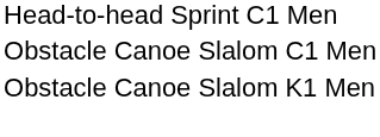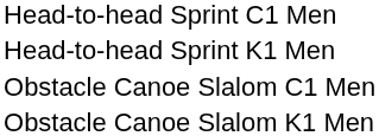+ row: Head-to-head Sprint K1 Men
